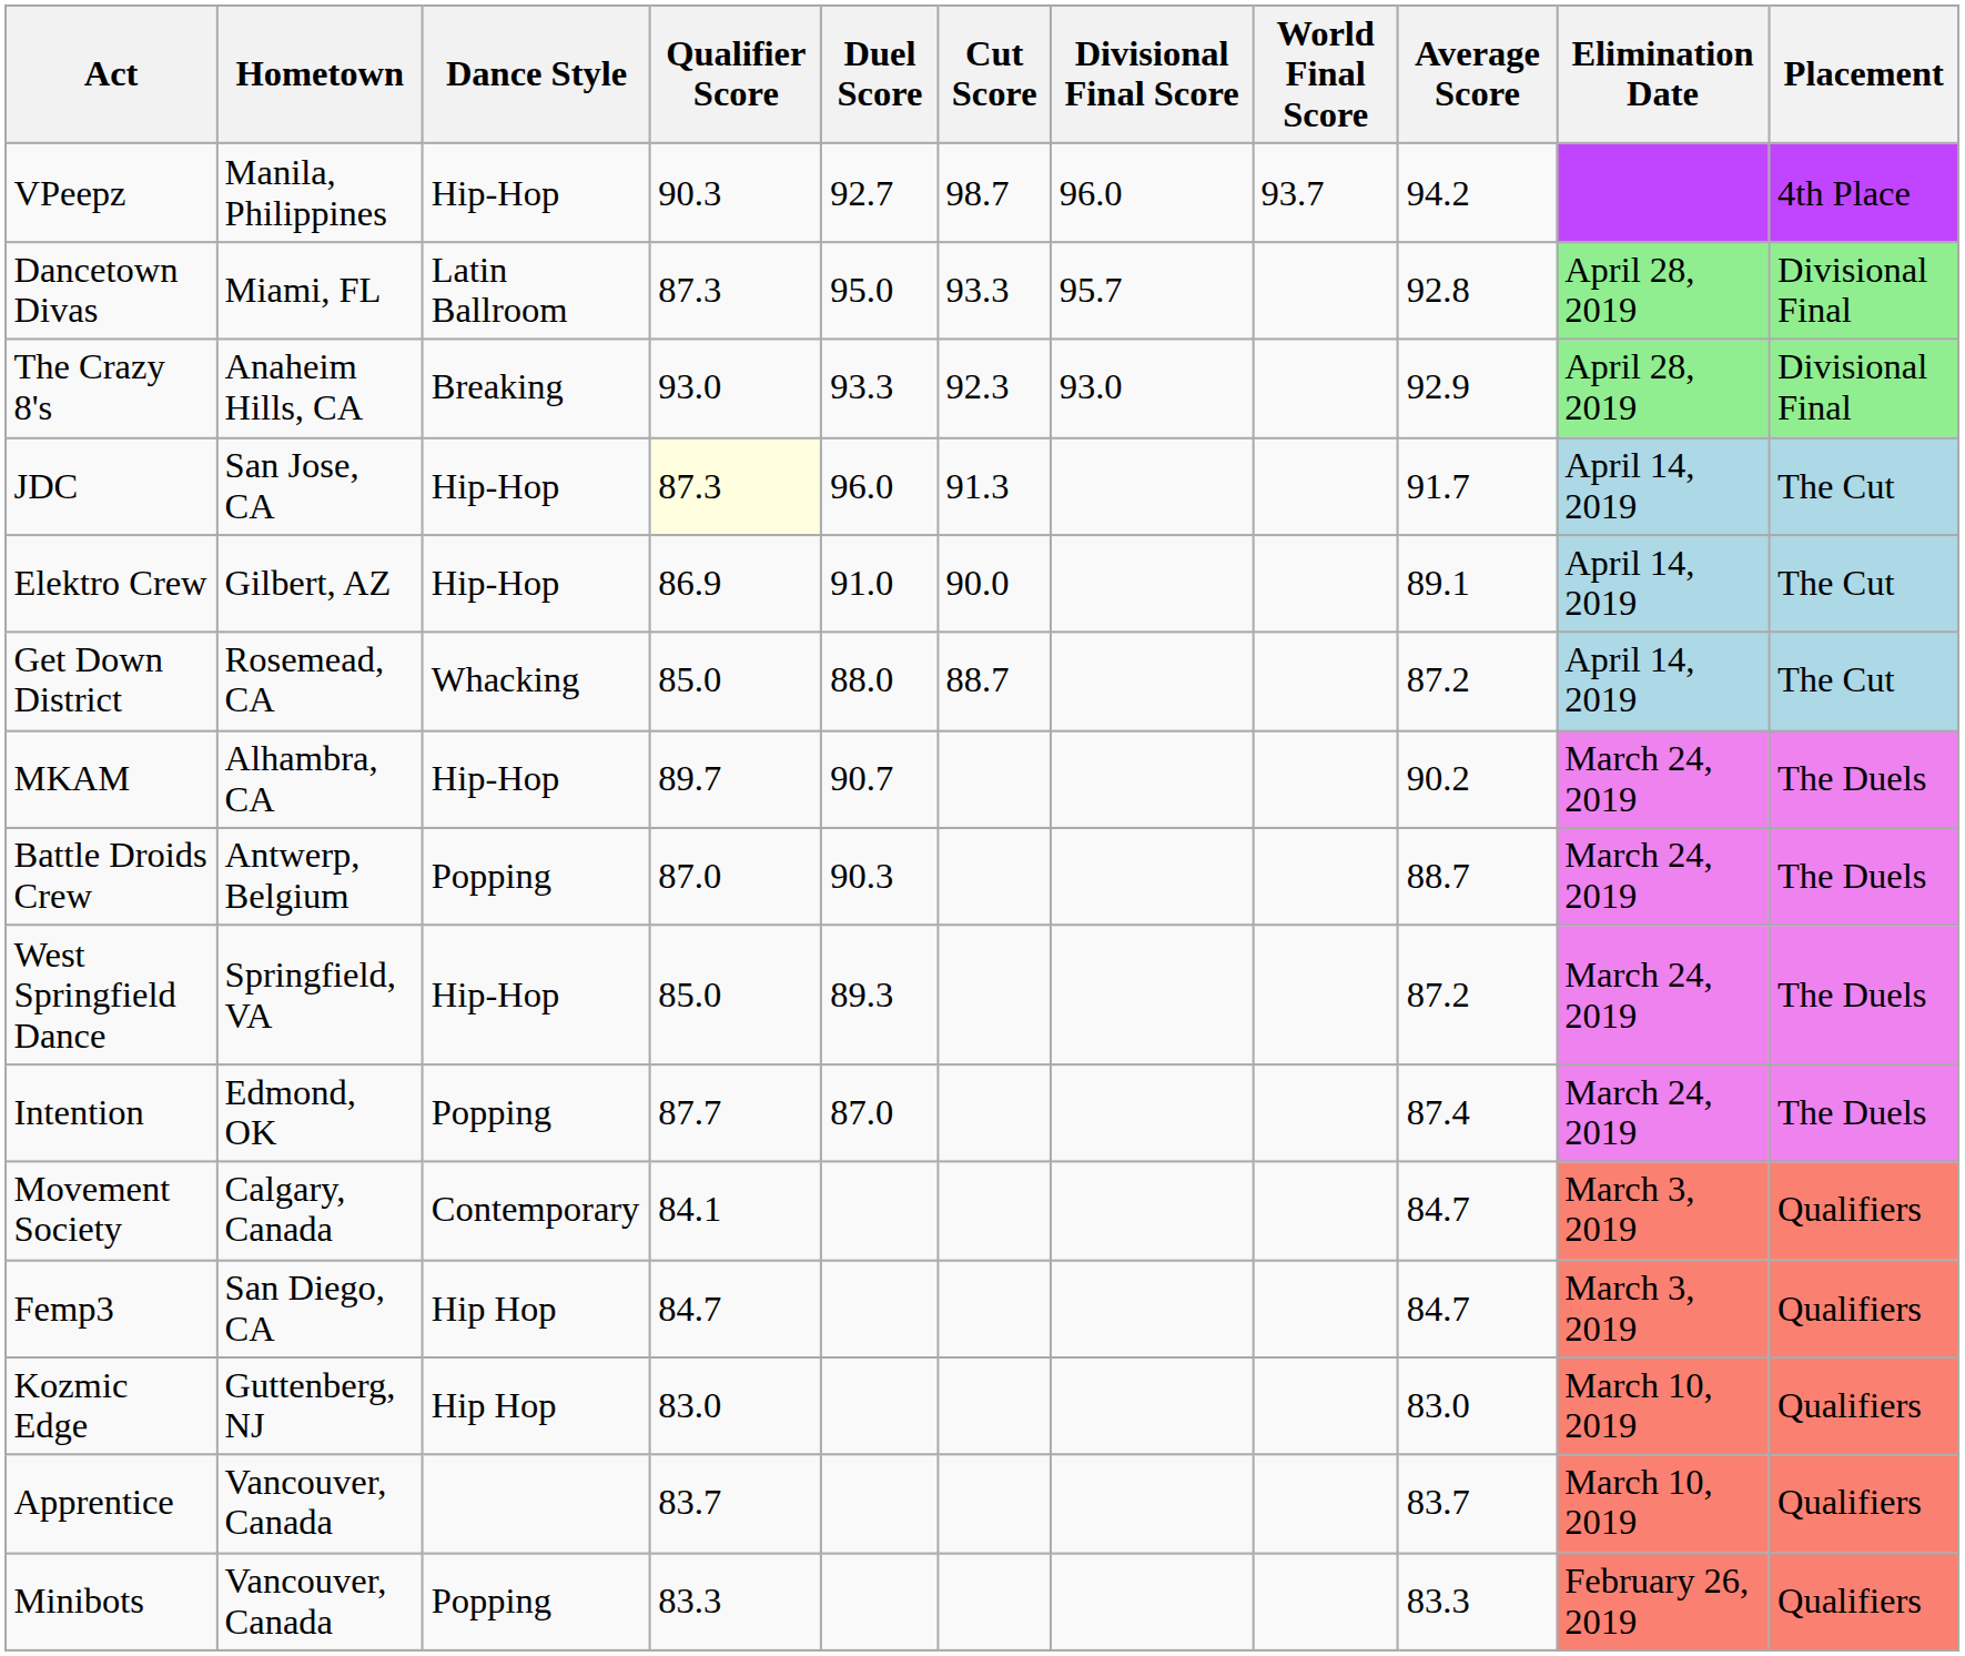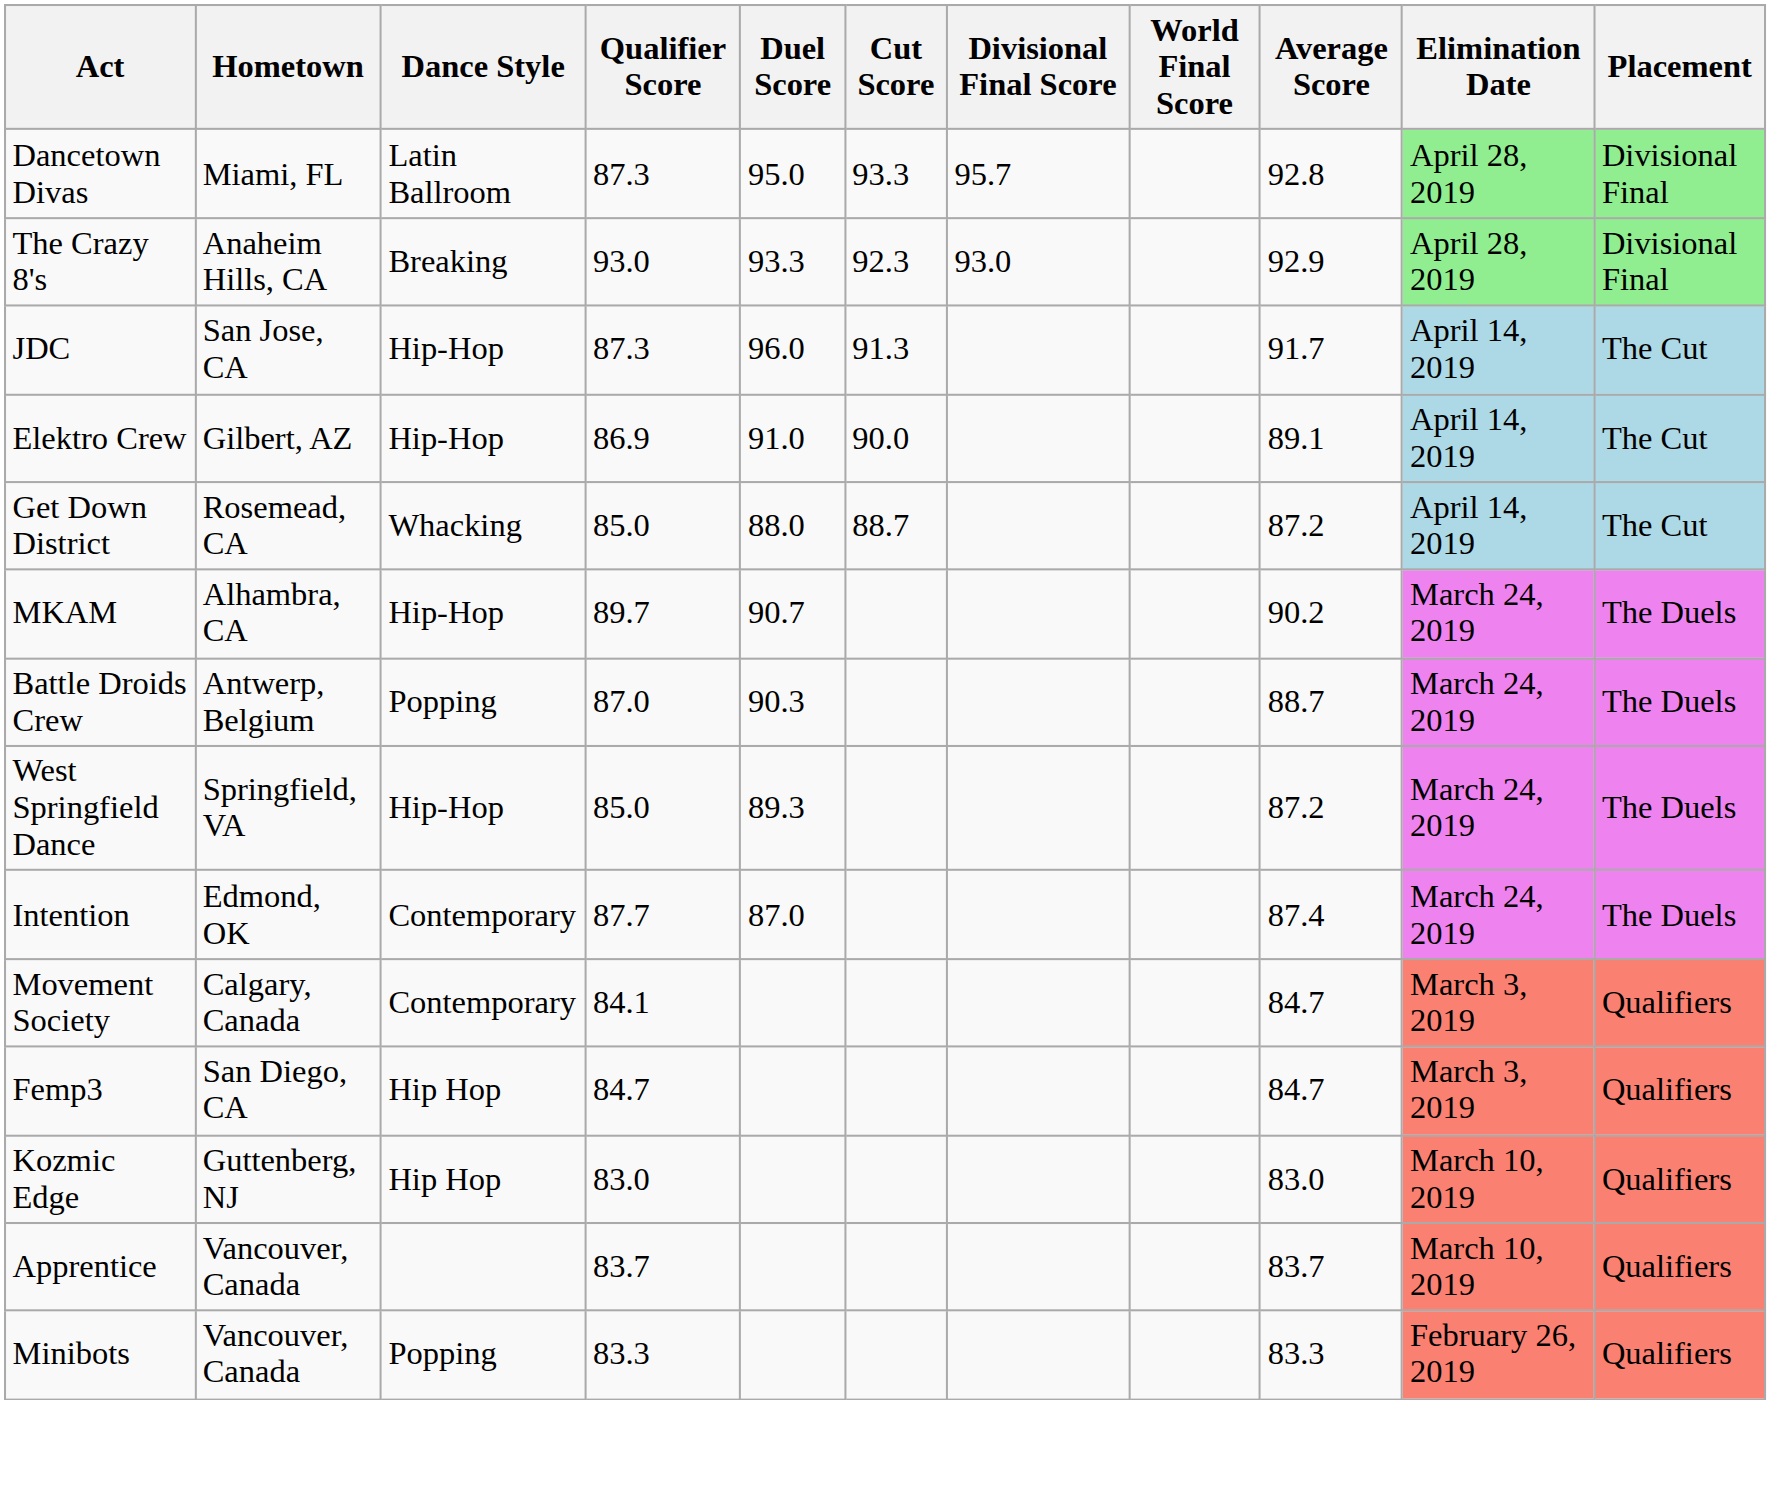- row: VPeepz | Manila, Philippines | Hip-Hop | 90.3 | 92.7 | 98.7 | 96.0 | 93.7 | 94.2 | 4th Place
JDC | Qualifier Score: lightyellow background -> no background
Intention | Dance Style: Popping -> Contemporary
